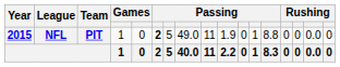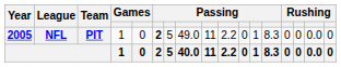NFL | Year: 2015 -> 2005
NFL | column 10: 1.9 -> 2.2
NFL | column 13: 8.8 -> 8.3
